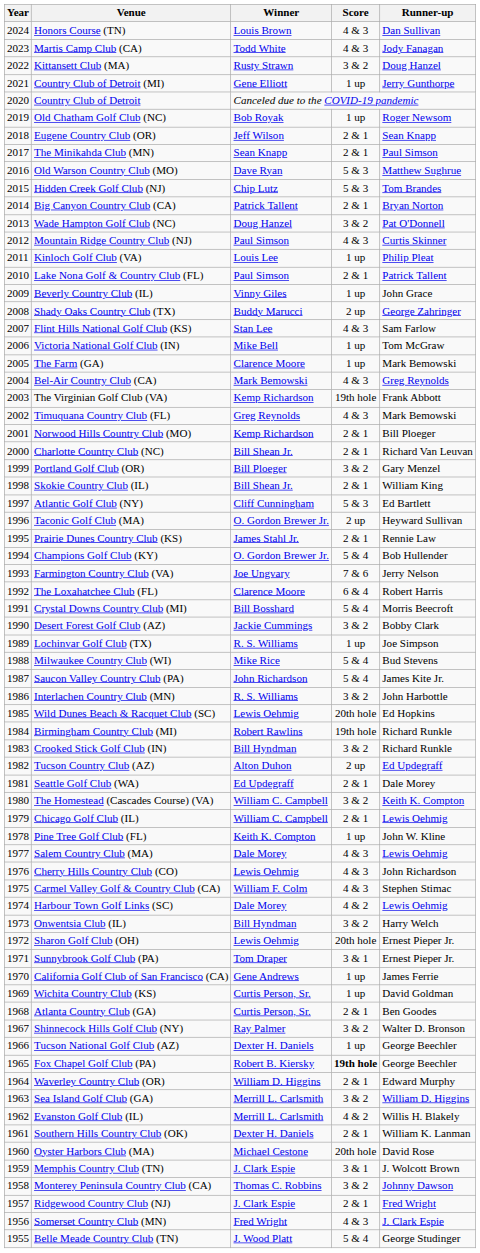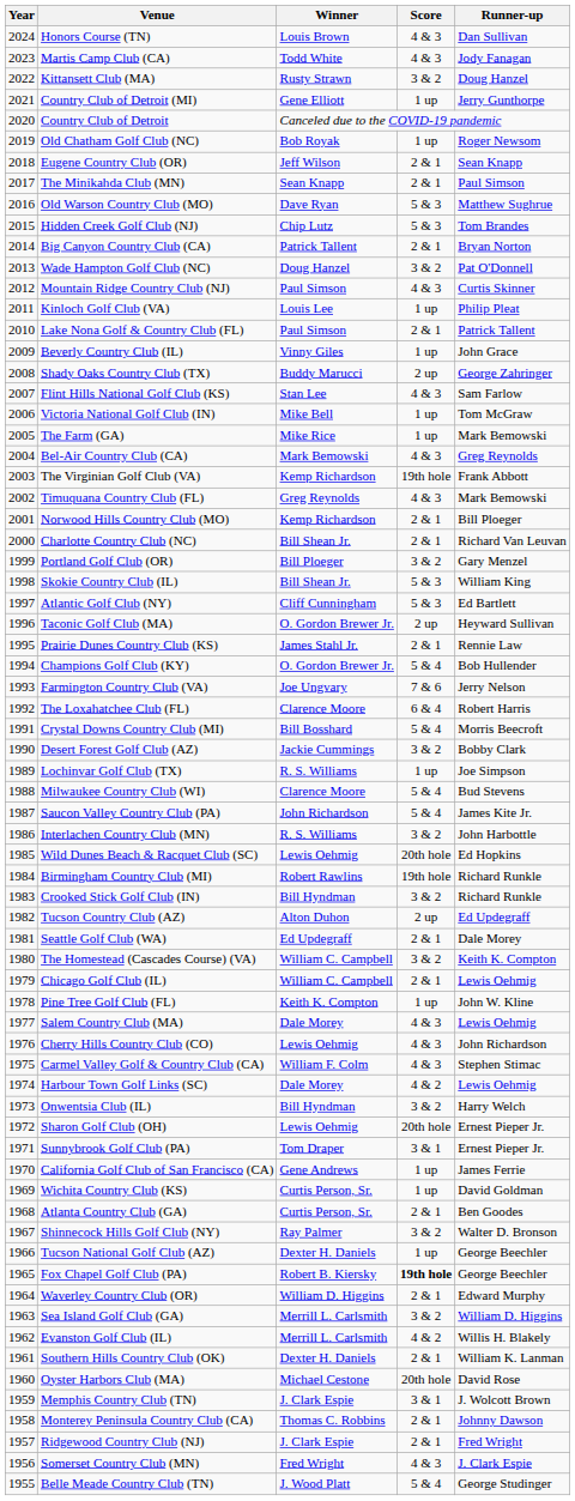The Farm (GA) | Winner: Clarence Moore -> Mike Rice
Skokie Country Club (IL) | Score: 2 & 1 -> 5 & 3
Milwaukee Country Club (WI) | Winner: Mike Rice -> Clarence Moore
Monterey Peninsula Country Club (CA) | Score: 3 & 2 -> 2 & 1
